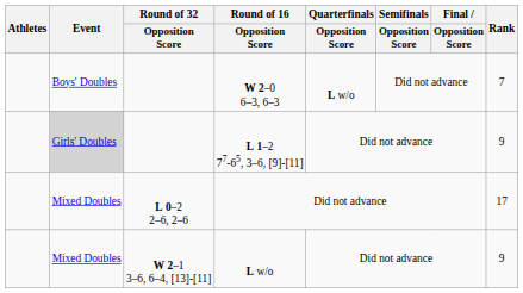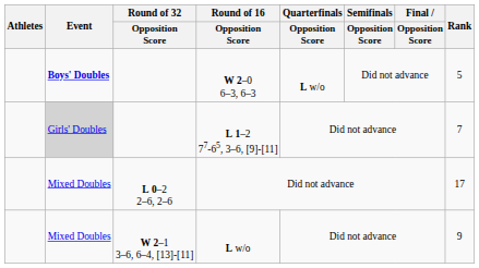W 2–0 6–3, 6–3 | Event: normal -> bold
W 2–0 6–3, 6–3 | Rank: 7 -> 5
L 1–2 77-65, 3–6, [9]-[11] | Rank: 9 -> 7
